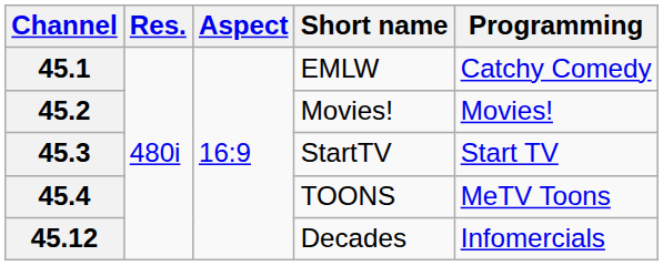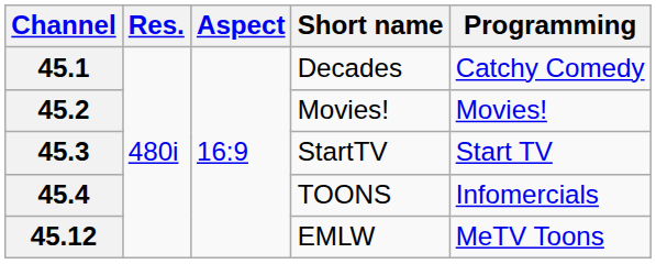45.1 | Short name: EMLW -> Decades
45.4 | Programming: MeTV Toons -> Infomercials
45.12 | Short name: Decades -> EMLW
45.12 | Programming: Infomercials -> MeTV Toons
